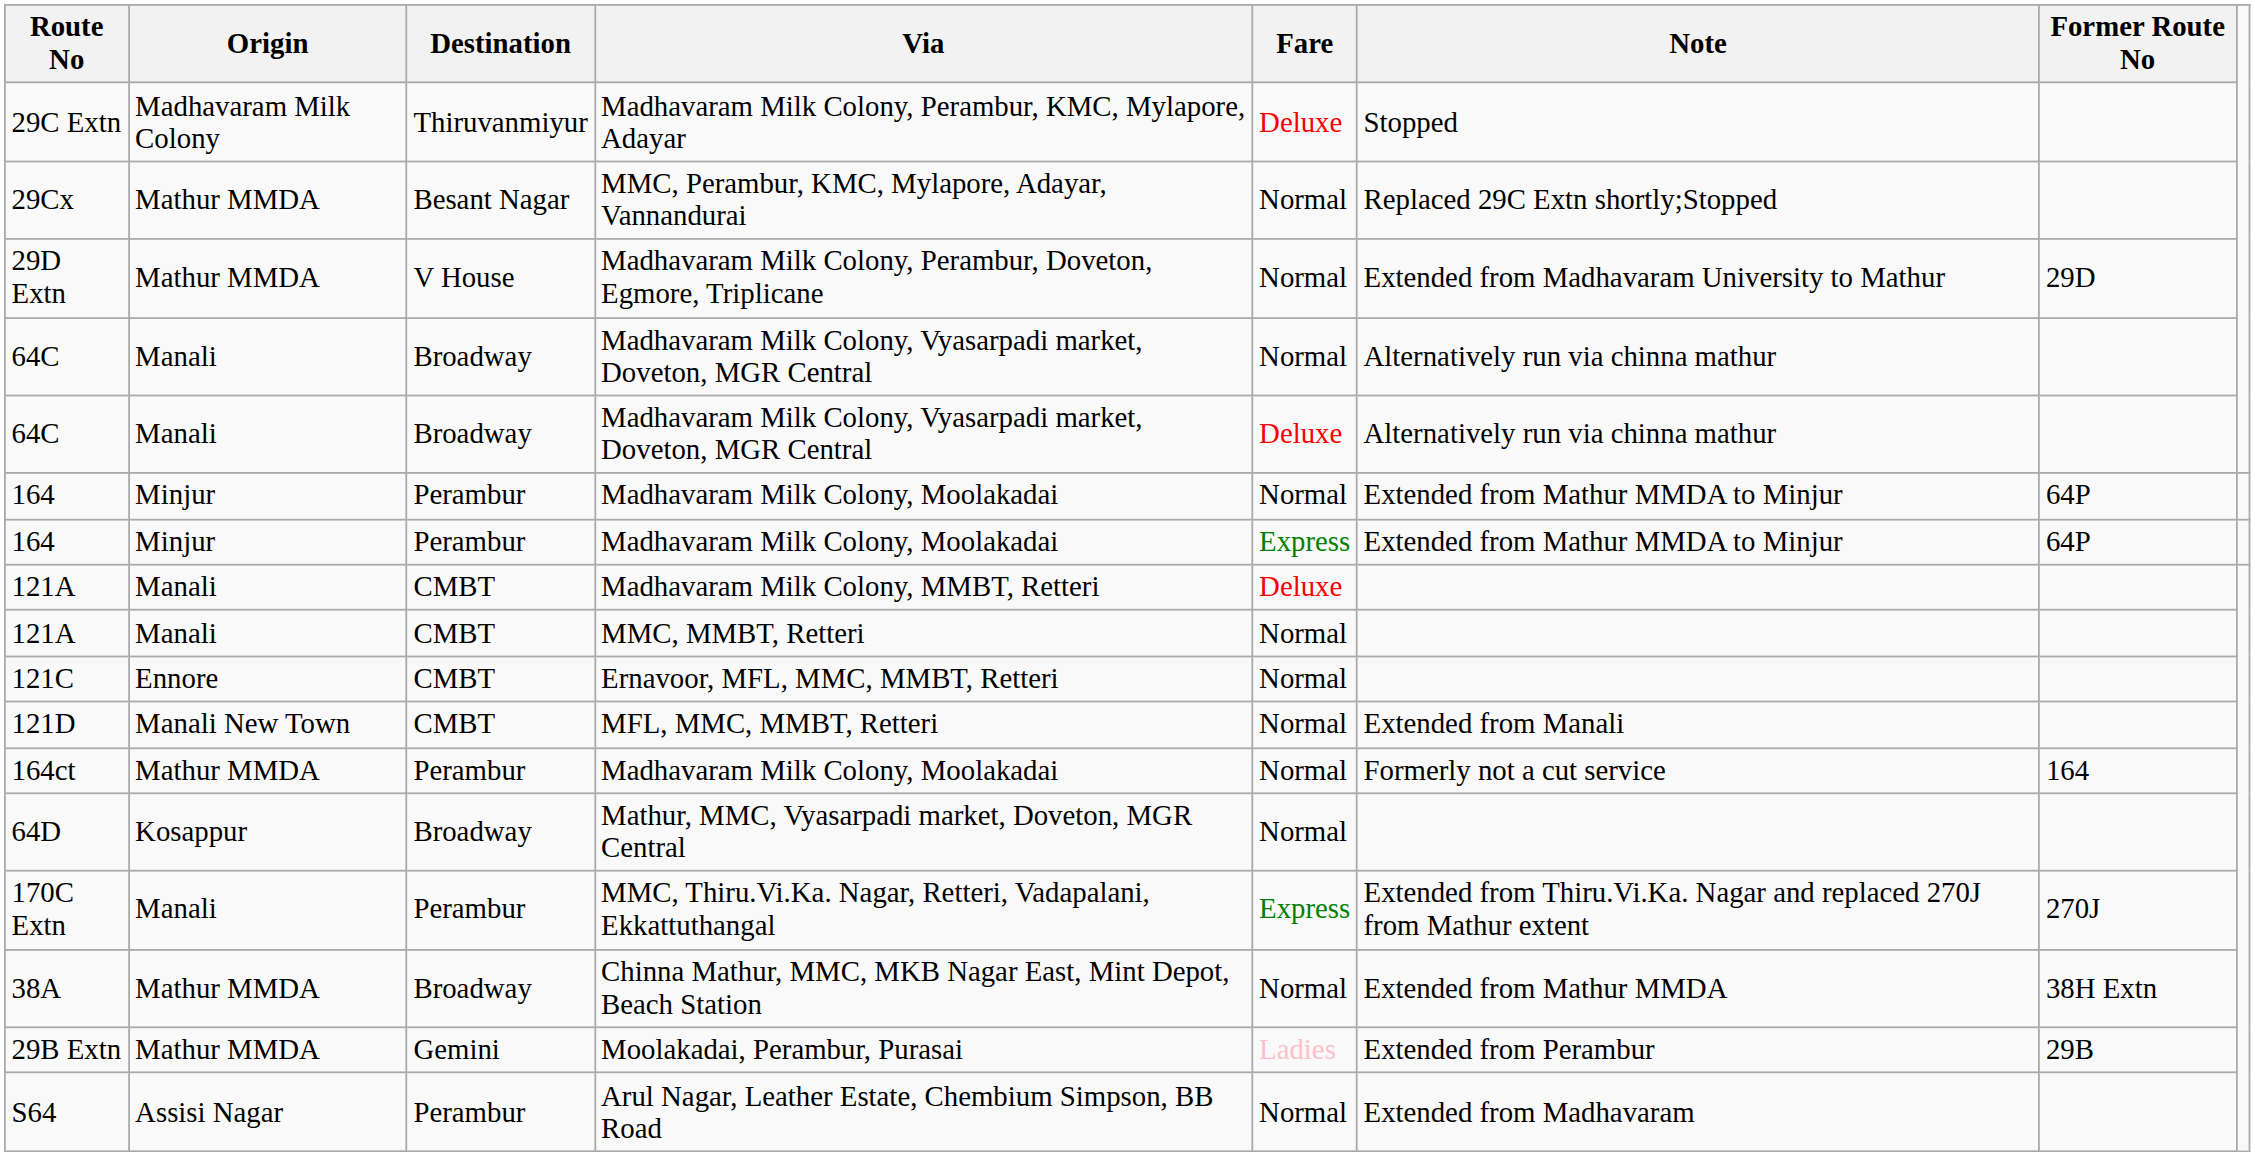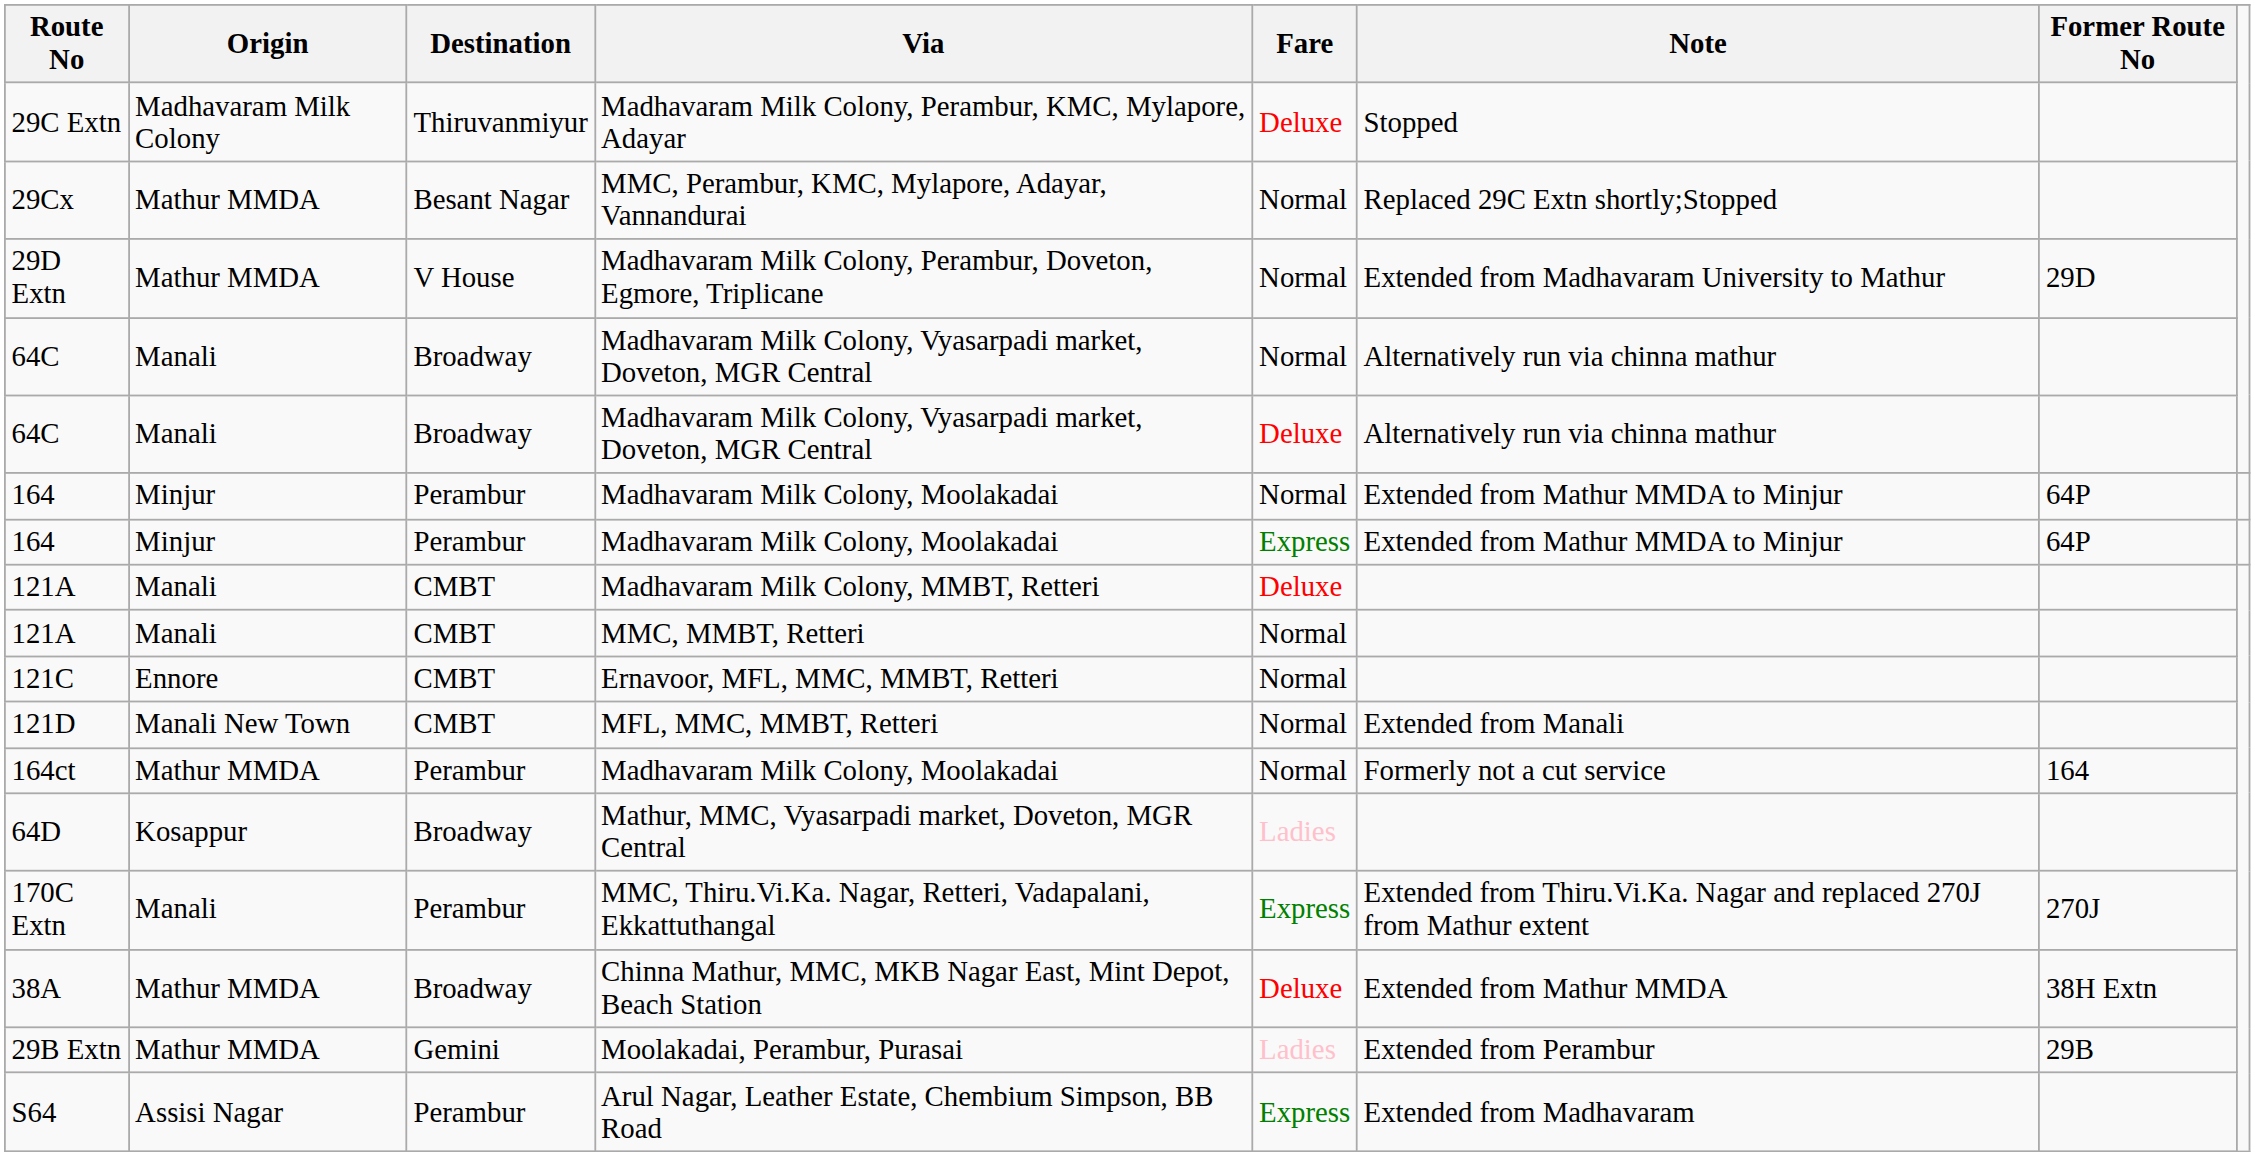64D | Fare: Normal -> Ladies
38A | Fare: Normal -> Deluxe
S64 | Fare: Normal -> Express
